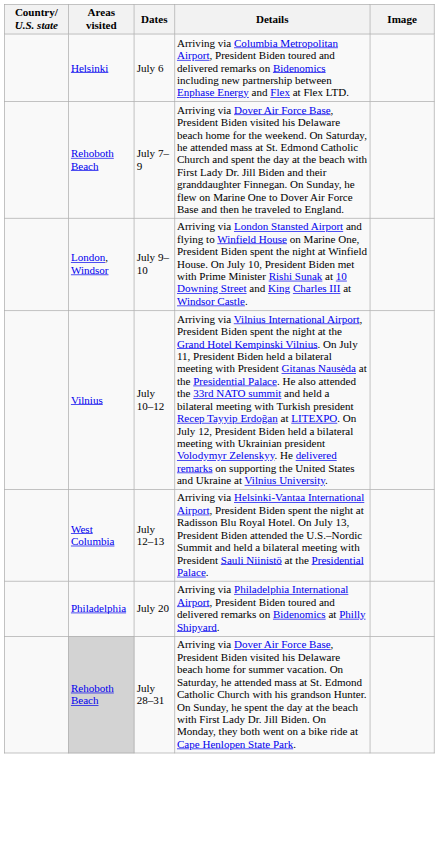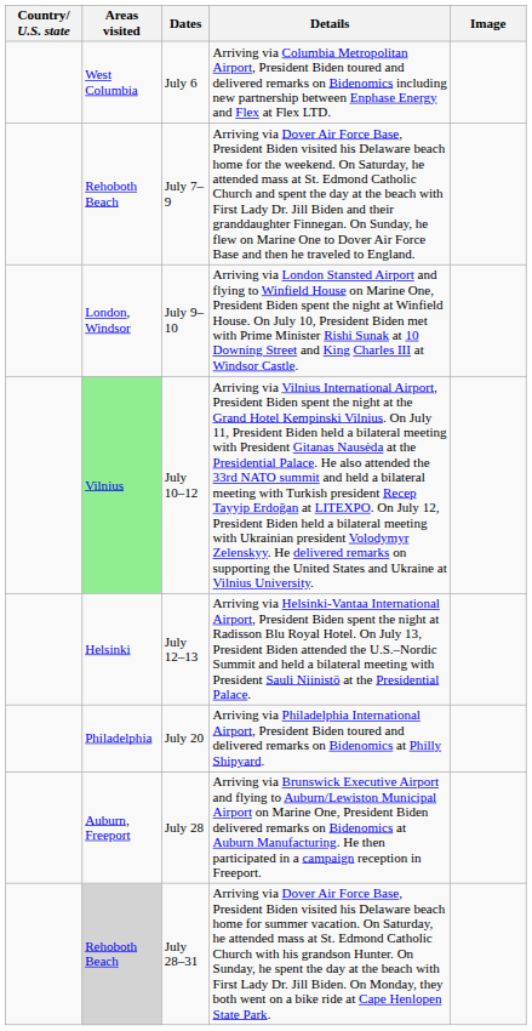July 6 | Areas visited: Helsinki -> West Columbia
July 10–12 | Areas visited: no background -> lightgreen background
July 12–13 | Areas visited: West Columbia -> Helsinki
+ row: Auburn, Freeport | July 28 | Arriving via Brunswick Executive Airport and flying to Auburn/Lewiston Municipal Airport on Marine One, President Biden delivered remarks on Bidenomics at Auburn Manufacturing. He then participated in a campaign reception in Freeport.
